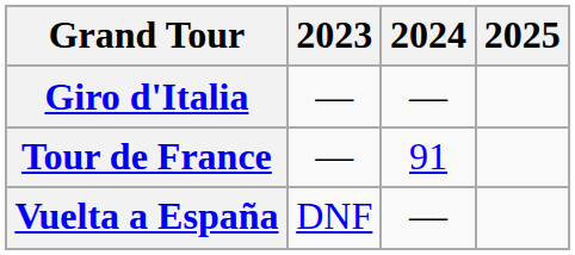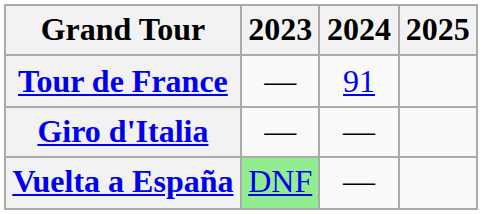rows swapped: Giro d'Italia <-> Tour de France
Vuelta a España | 2023: no background -> lightgreen background
